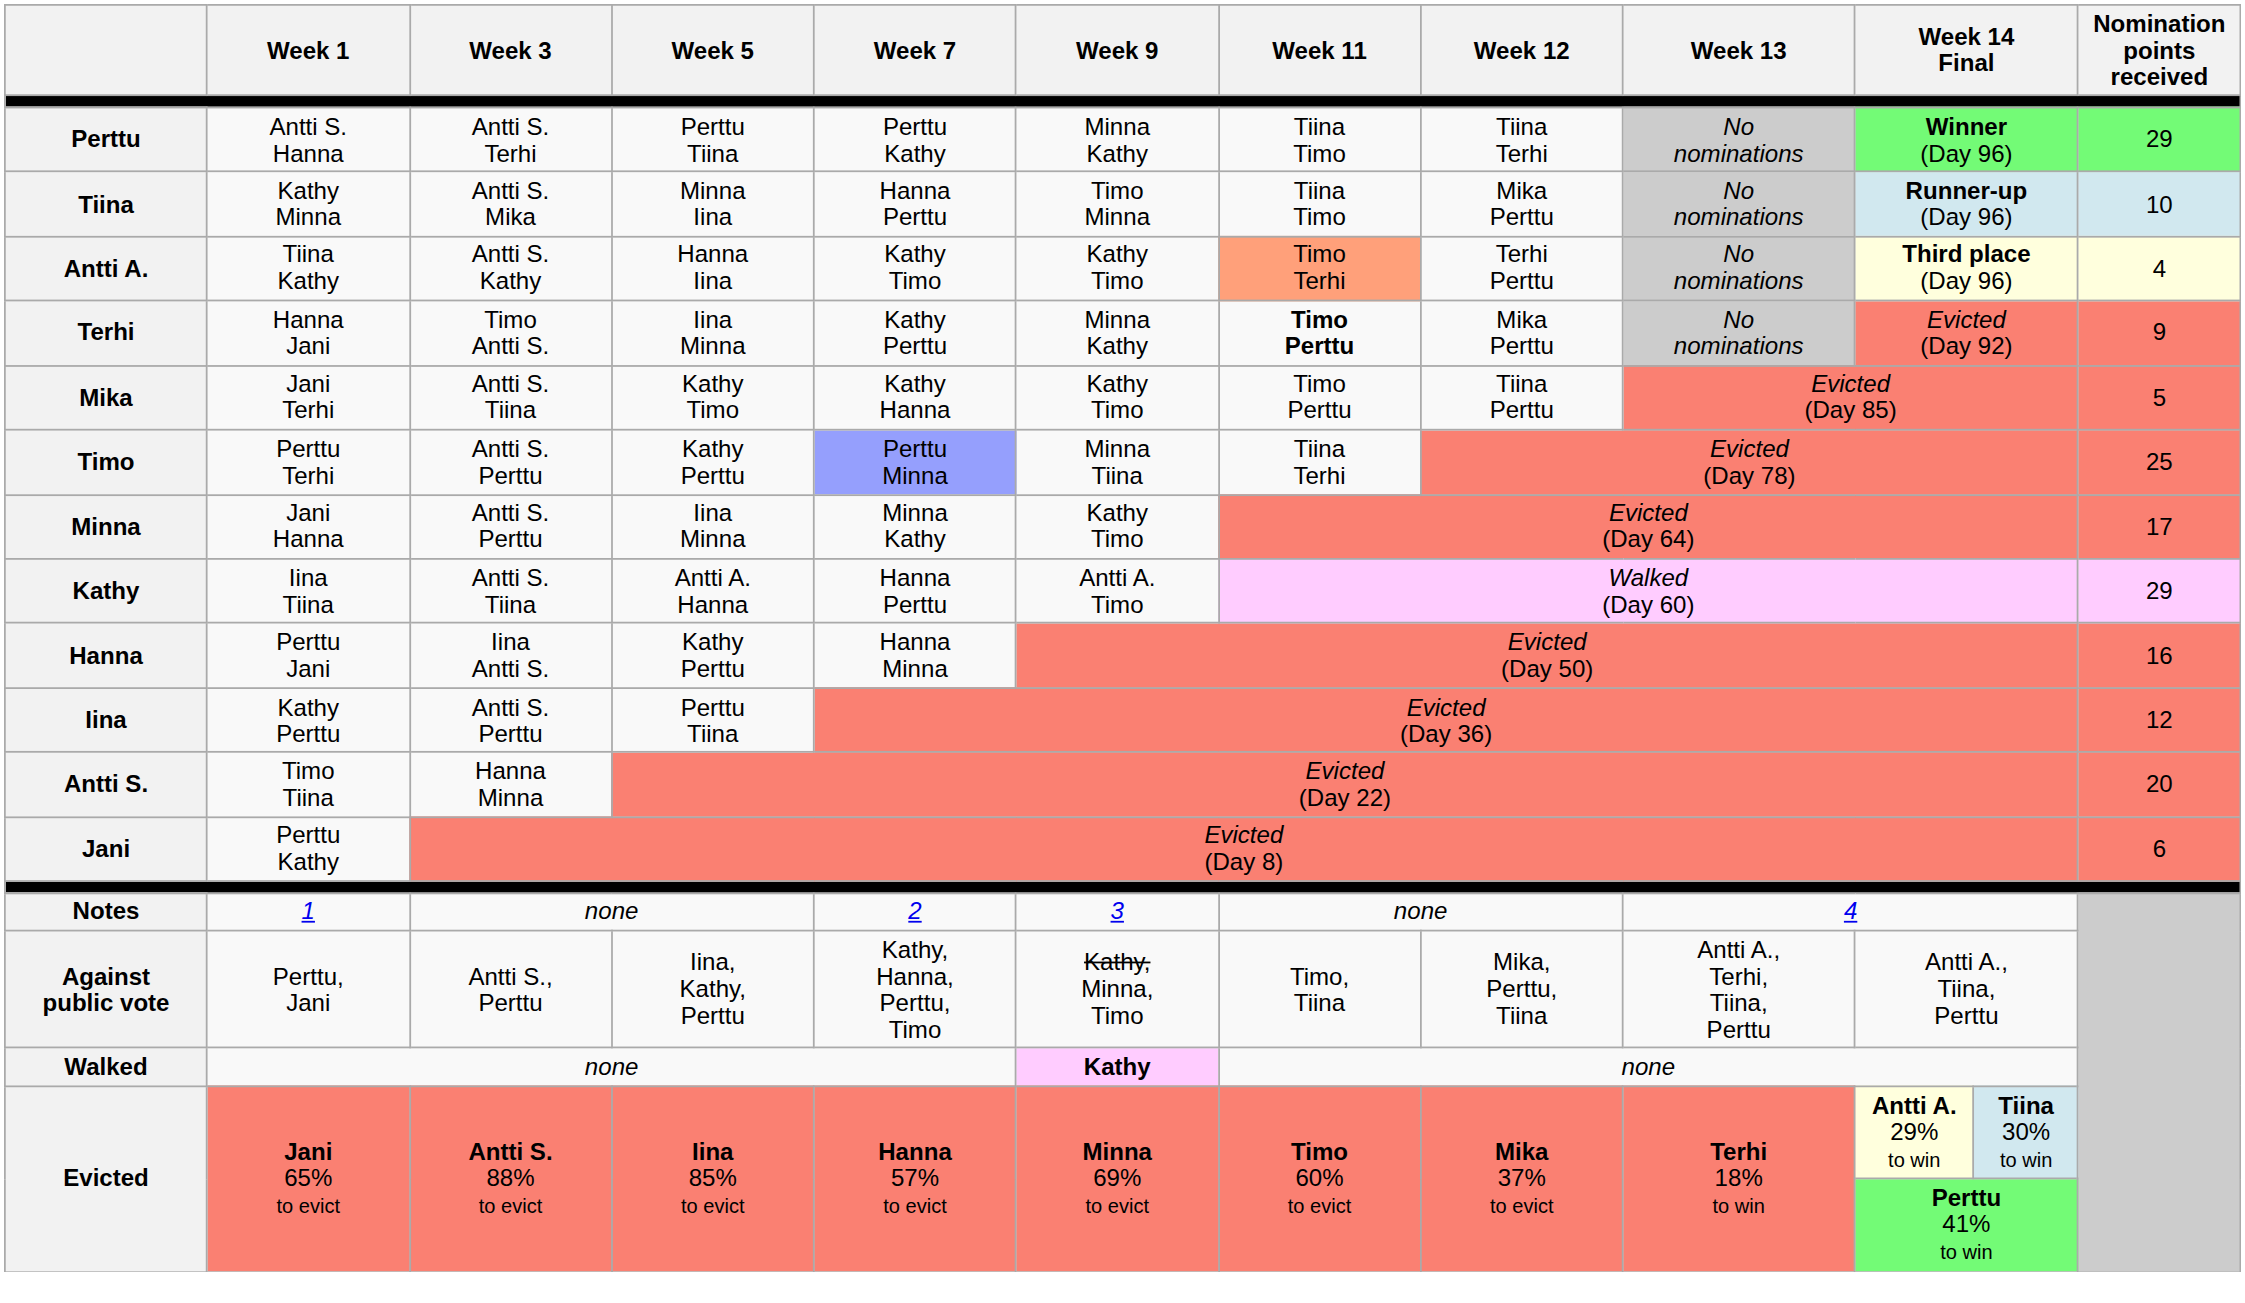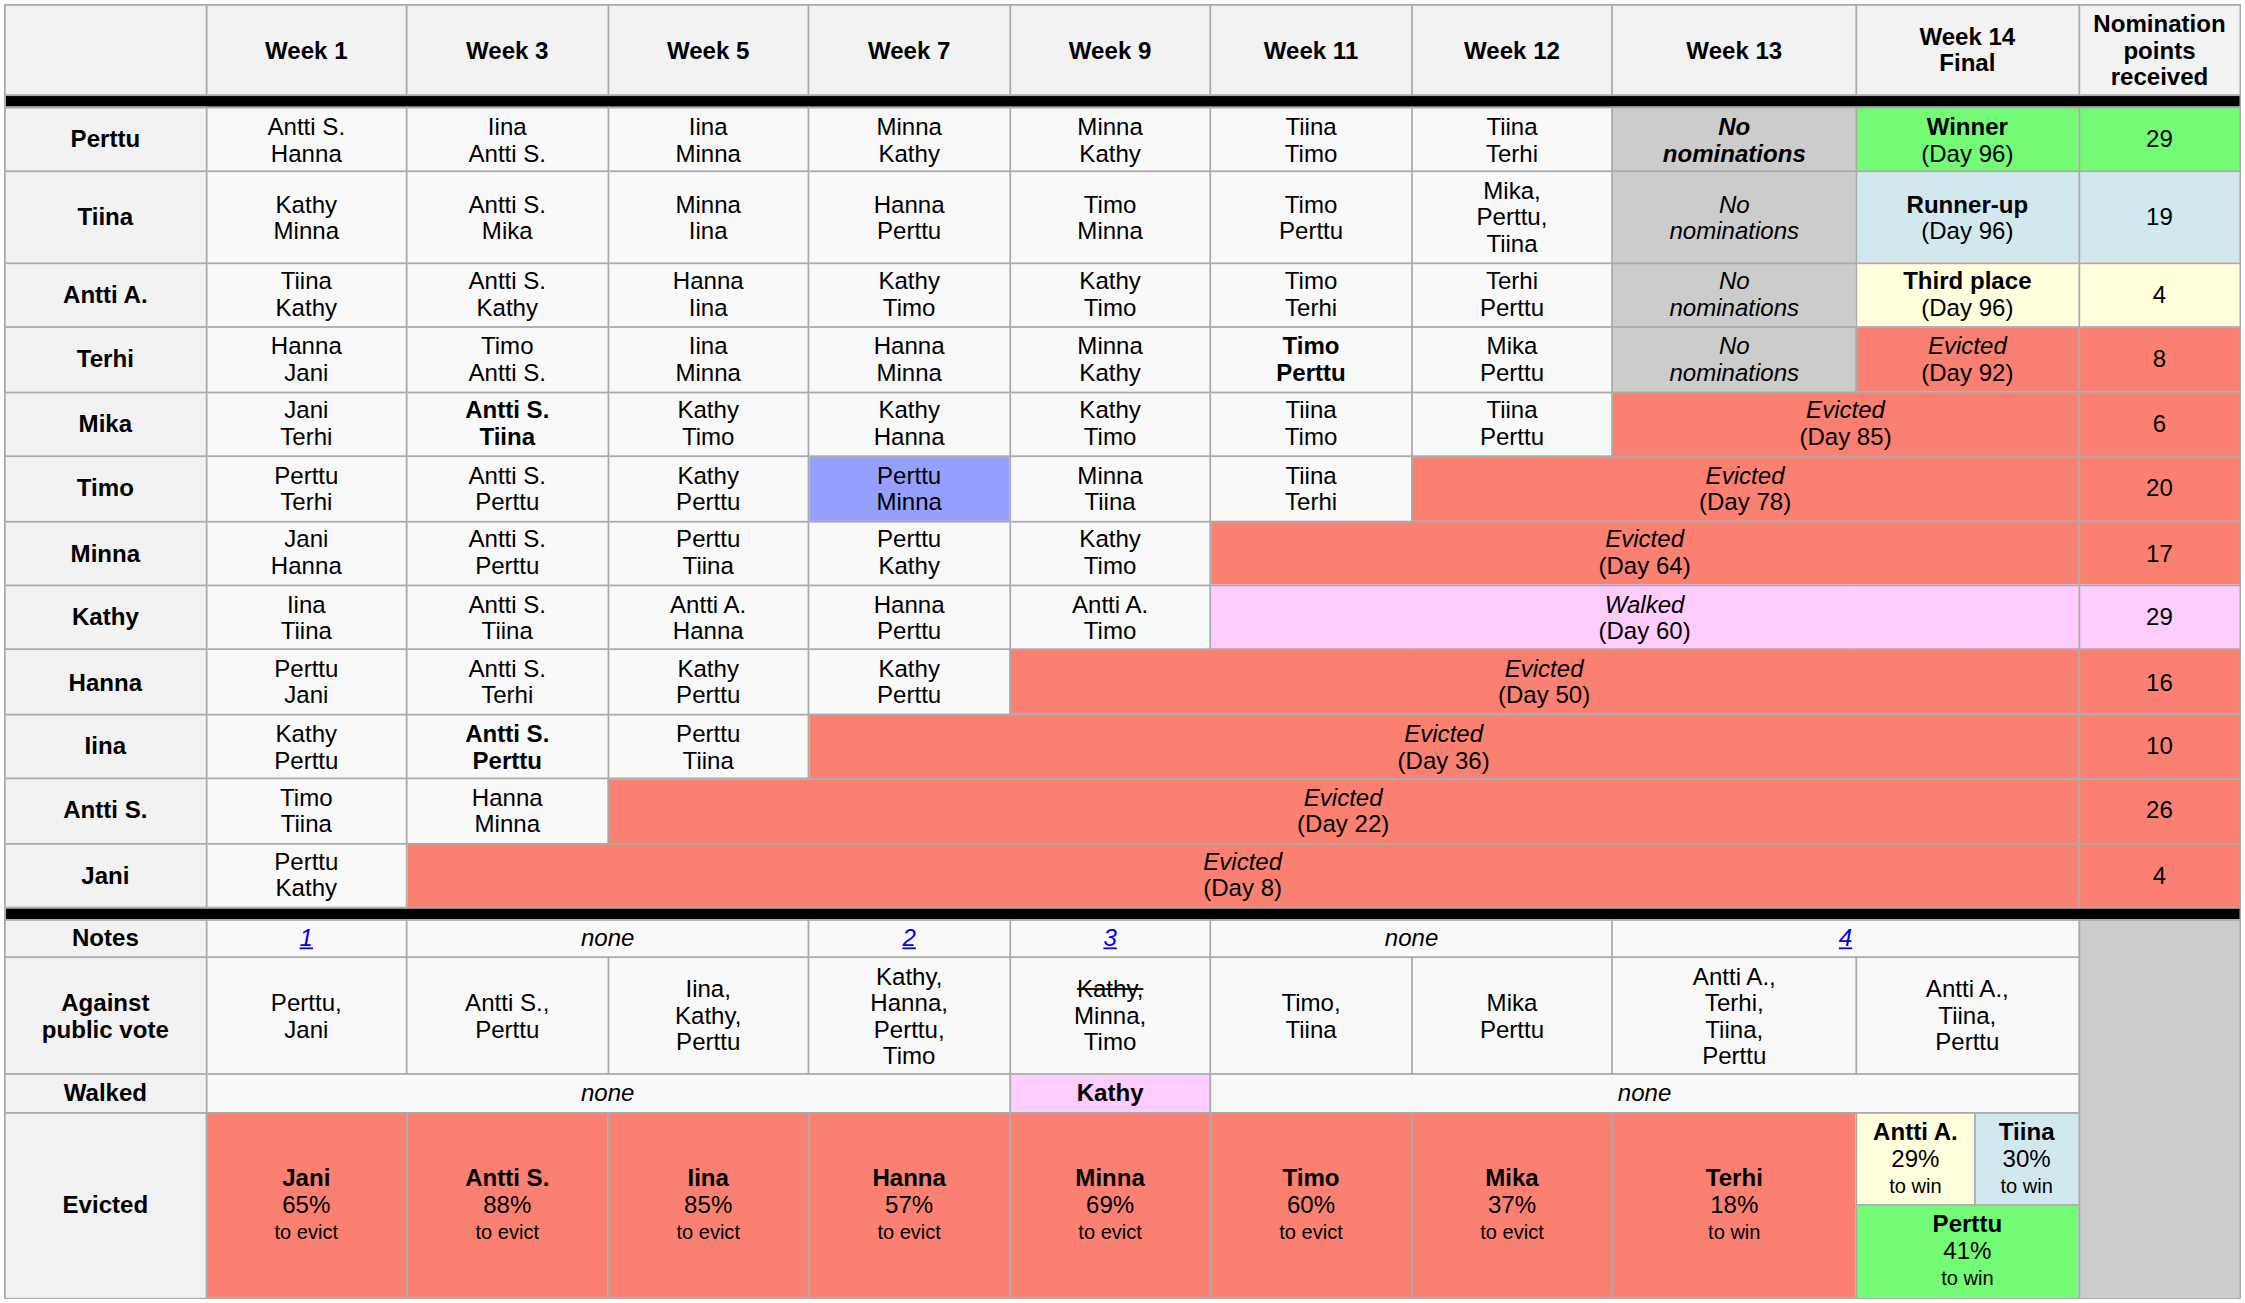Perttu | Week 3: Antti S. Terhi -> Iina Antti S.
Perttu | Week 5: Perttu Tiina -> Iina Minna
Perttu | Week 7: Perttu Kathy -> Minna Kathy
Perttu | Week 13: normal -> bold
Tiina | Week 11: Tiina Timo -> Timo Perttu
Tiina | Week 12: Mika Perttu -> Mika, Perttu, Tiina
Tiina | Nomination points received: 10 -> 19
Antti A. | Week 11: lightsalmon background -> no background
Terhi | Week 7: Kathy Perttu -> Hanna Minna
Terhi | Nomination points received: 9 -> 8
Mika | Week 3: normal -> bold
Mika | Week 11: Timo Perttu -> Tiina Timo
Mika | Nomination points received: 5 -> 6
Timo | Nomination points received: 25 -> 20
Minna | Week 5: Iina Minna -> Perttu Tiina
Minna | Week 7: Minna Kathy -> Perttu Kathy
Hanna | Week 3: Iina Antti S. -> Antti S. Terhi
Hanna | Week 7: Hanna Minna -> Kathy Perttu
Iina | Week 3: normal -> bold
Iina | Nomination points received: 12 -> 10
Antti S. | Nomination points received: 20 -> 26
Jani | Nomination points received: 6 -> 4
Against public vote | Week 12: Mika, Perttu, Tiina -> Mika Perttu
